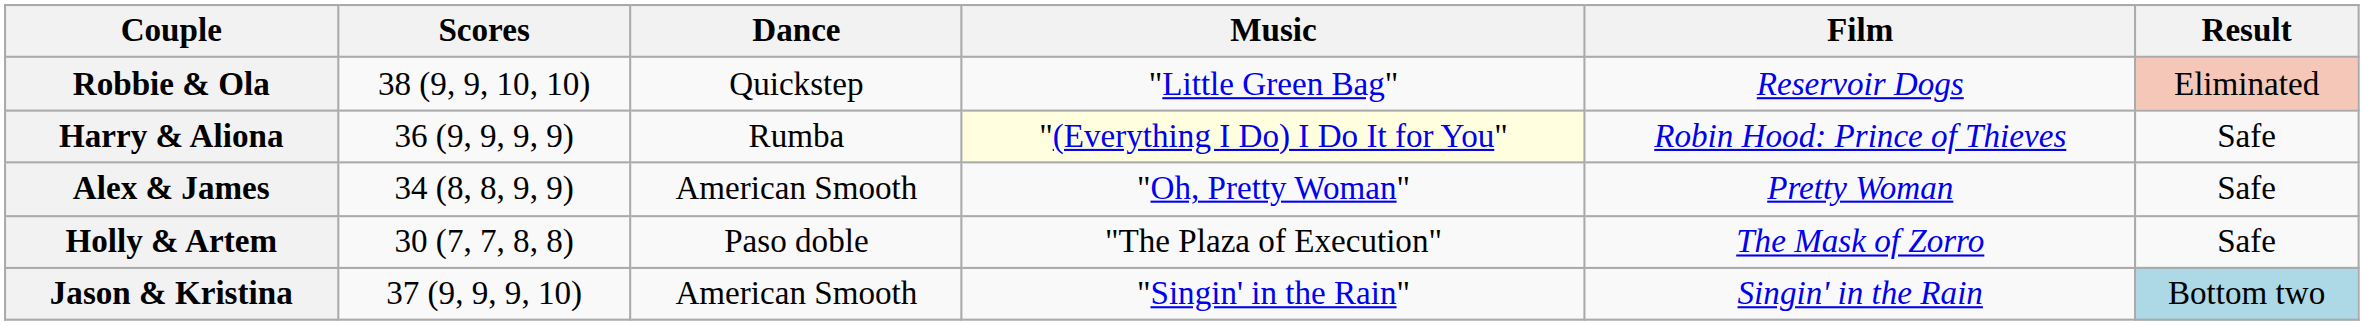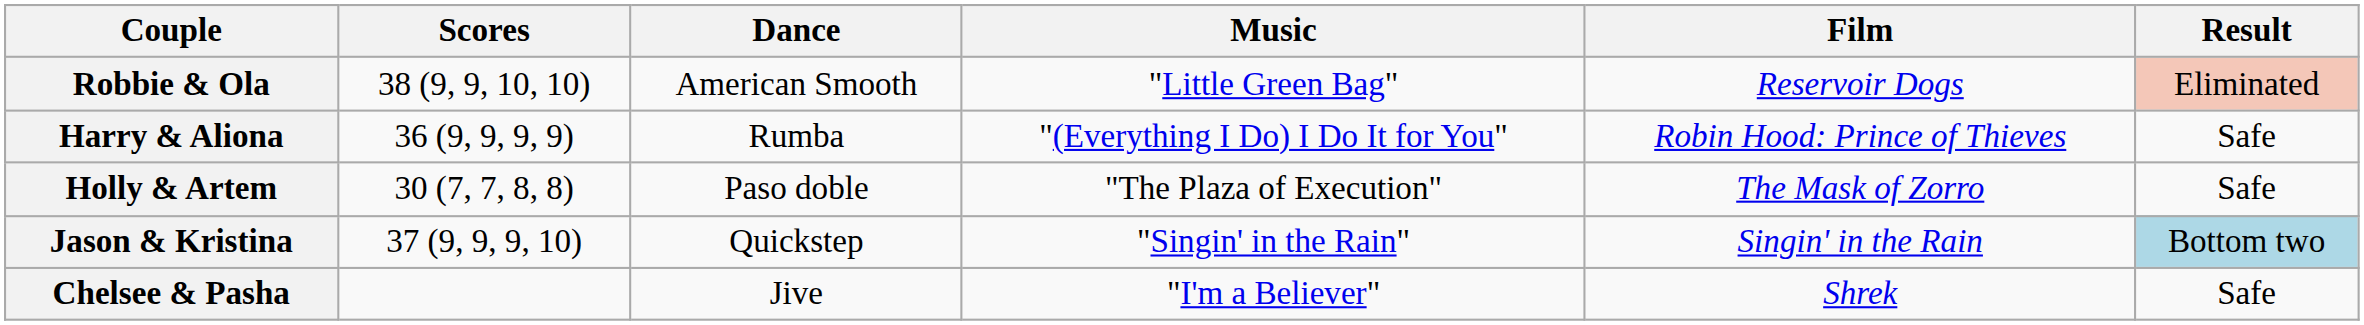Robbie & Ola | Dance: Quickstep -> American Smooth
Harry & Aliona | Music: lightyellow background -> no background
- row: Alex & James | 34 (8, 8, 9, 9) | American Smooth | "Oh, Pretty Woman" | Pretty Woman | Safe
Jason & Kristina | Dance: American Smooth -> Quickstep
+ row: Chelsee & Pasha | Jive | "I'm a Believer" | Shrek | Safe
